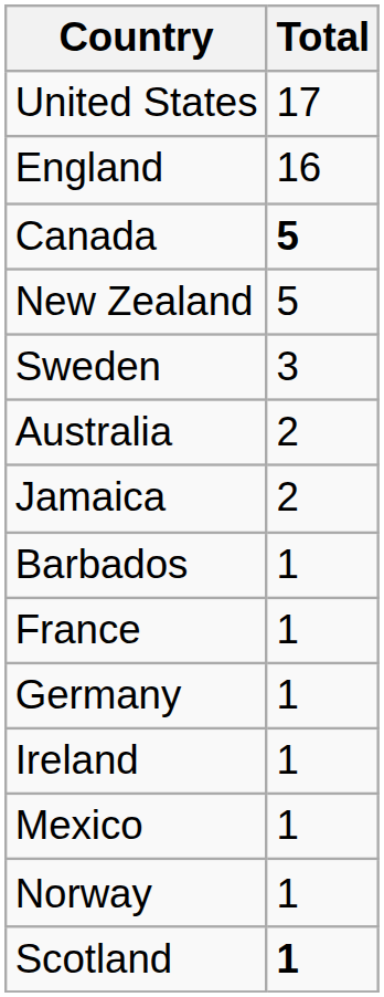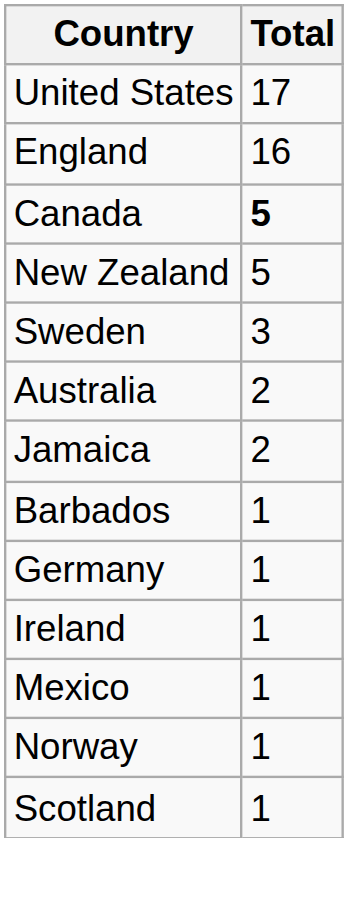- row: France | 1
Scotland | Total: bold -> normal
